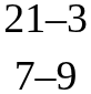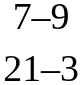rows swapped: 21–3 <-> 7–9
